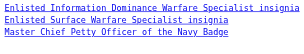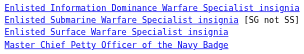+ row: Enlisted Submarine Warfare Specialist insignia [SG not SS]
